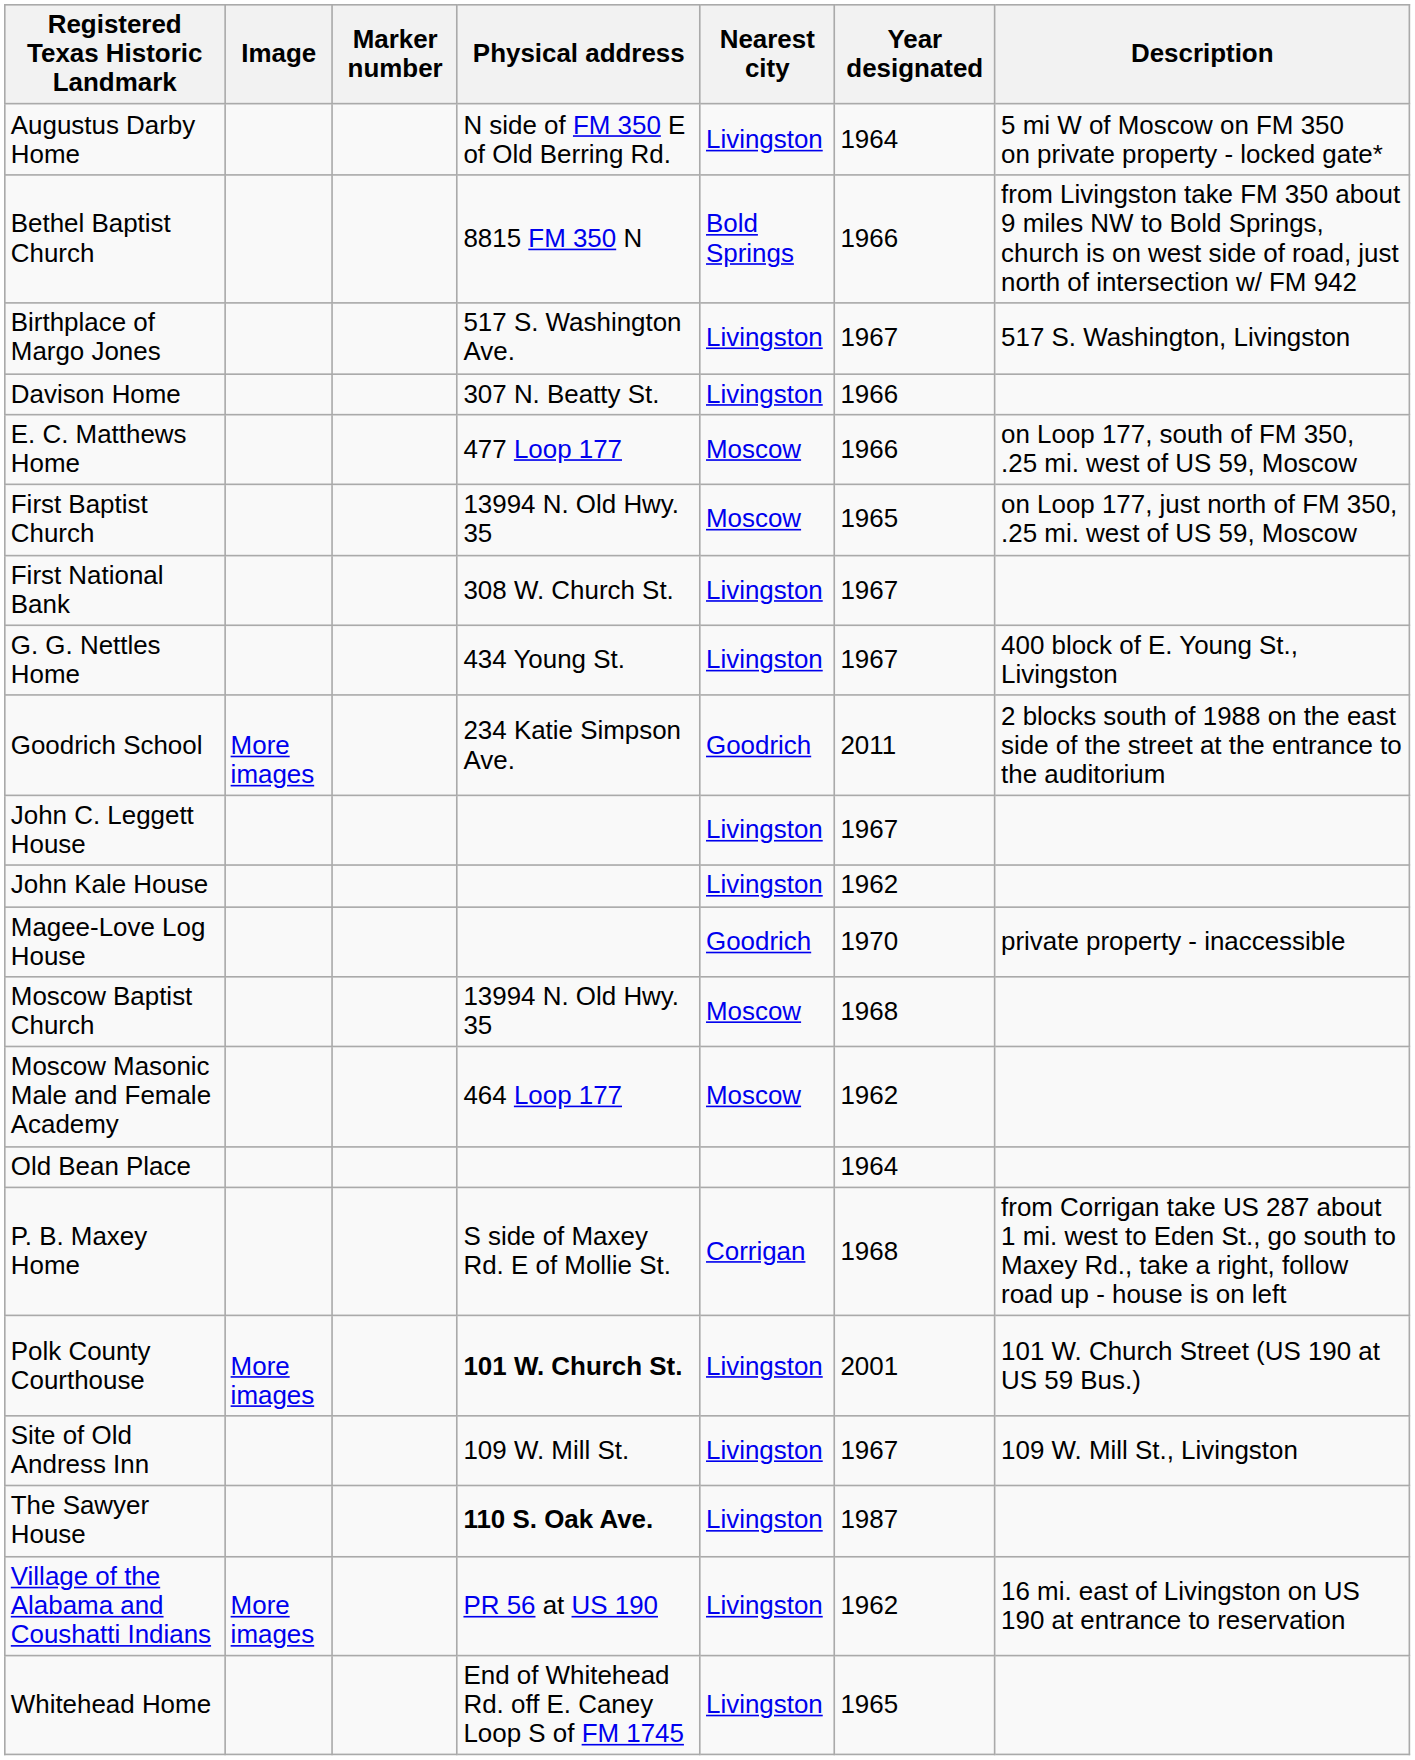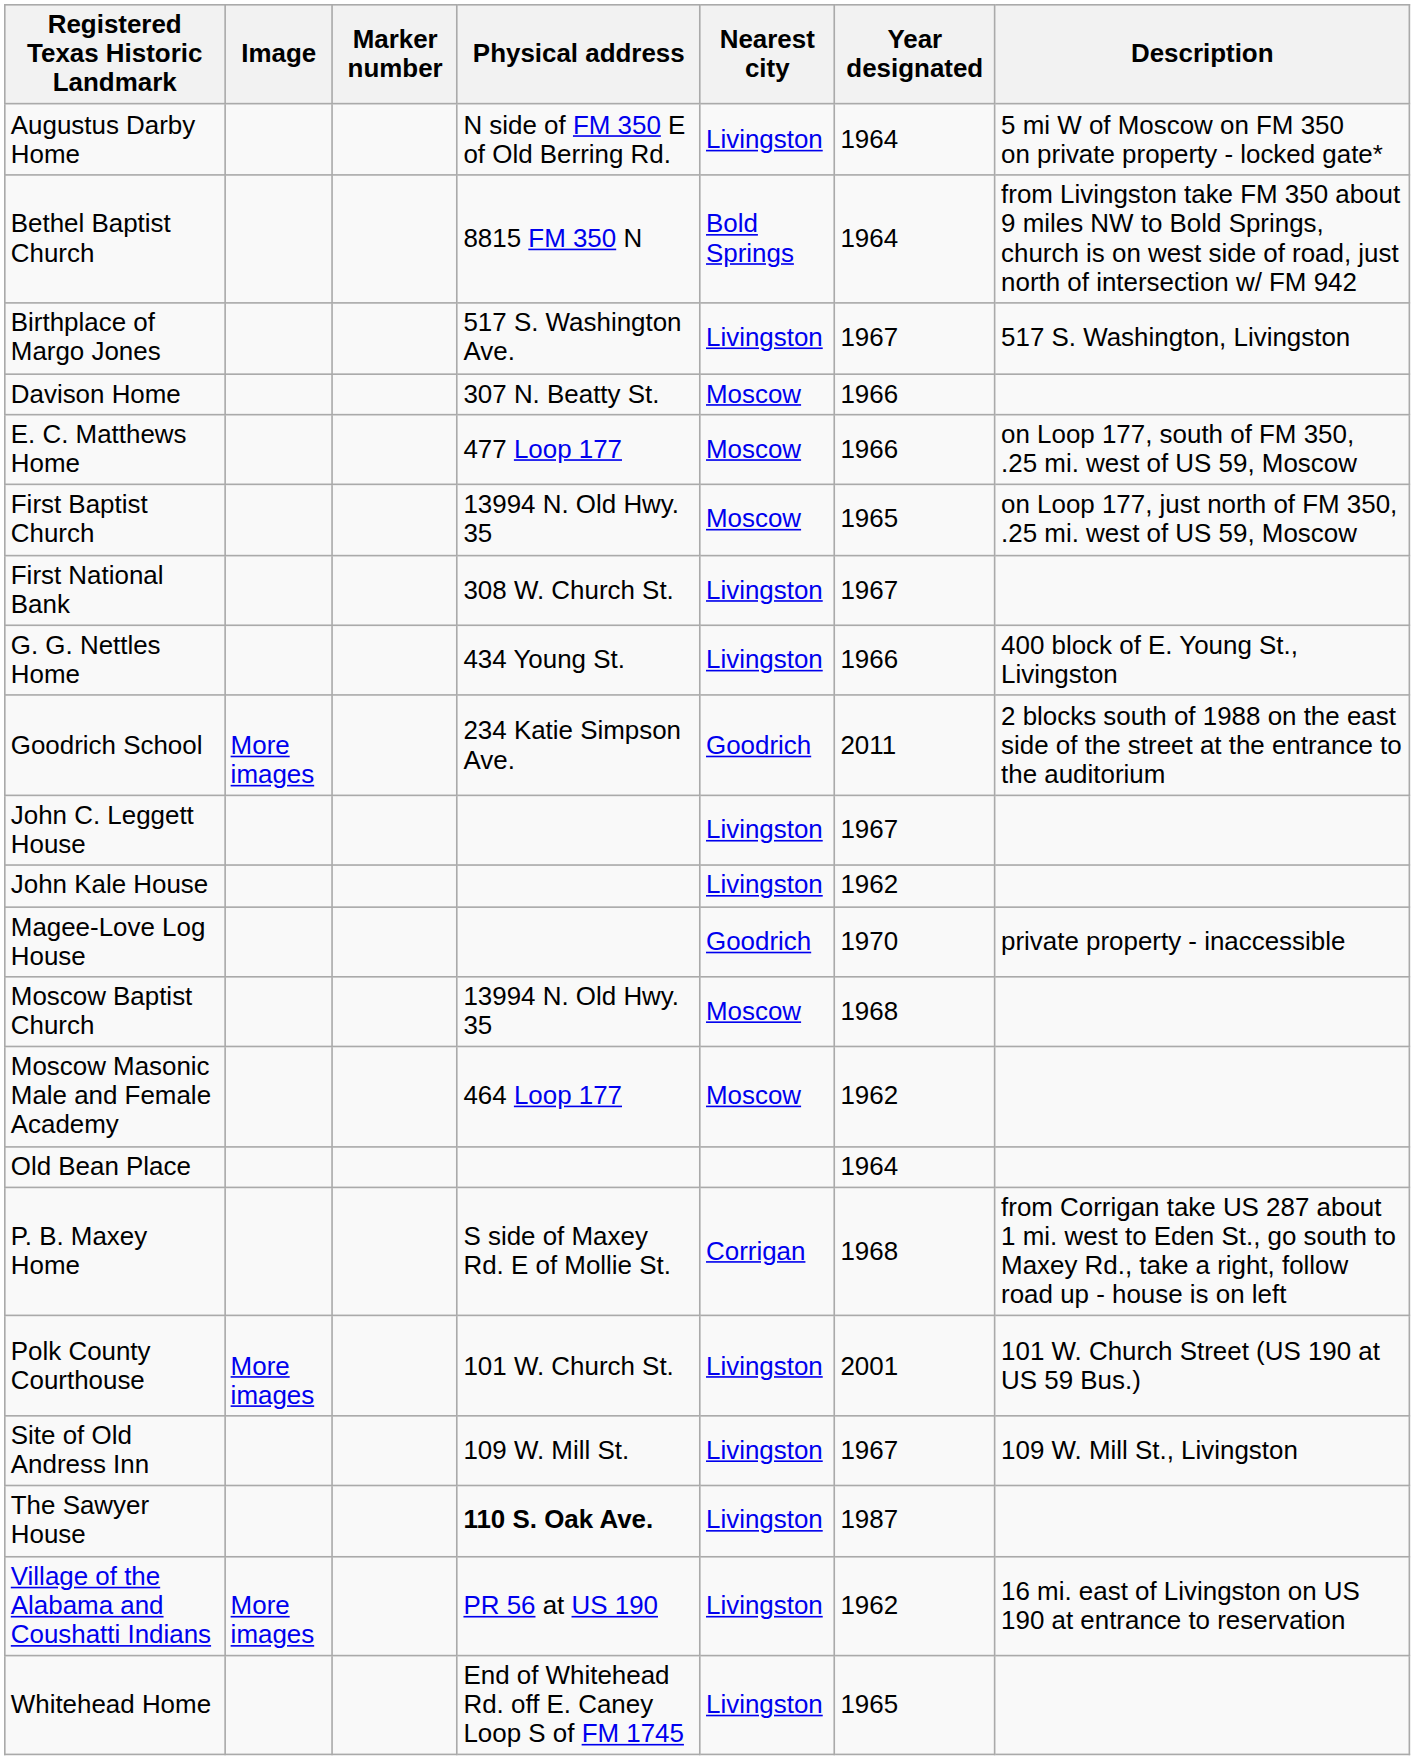Bethel Baptist Church | Year designated: 1966 -> 1964
Davison Home | Nearest city: Livingston -> Moscow
G. G. Nettles Home | Year designated: 1967 -> 1966
Polk County Courthouse | Physical address: bold -> normal
